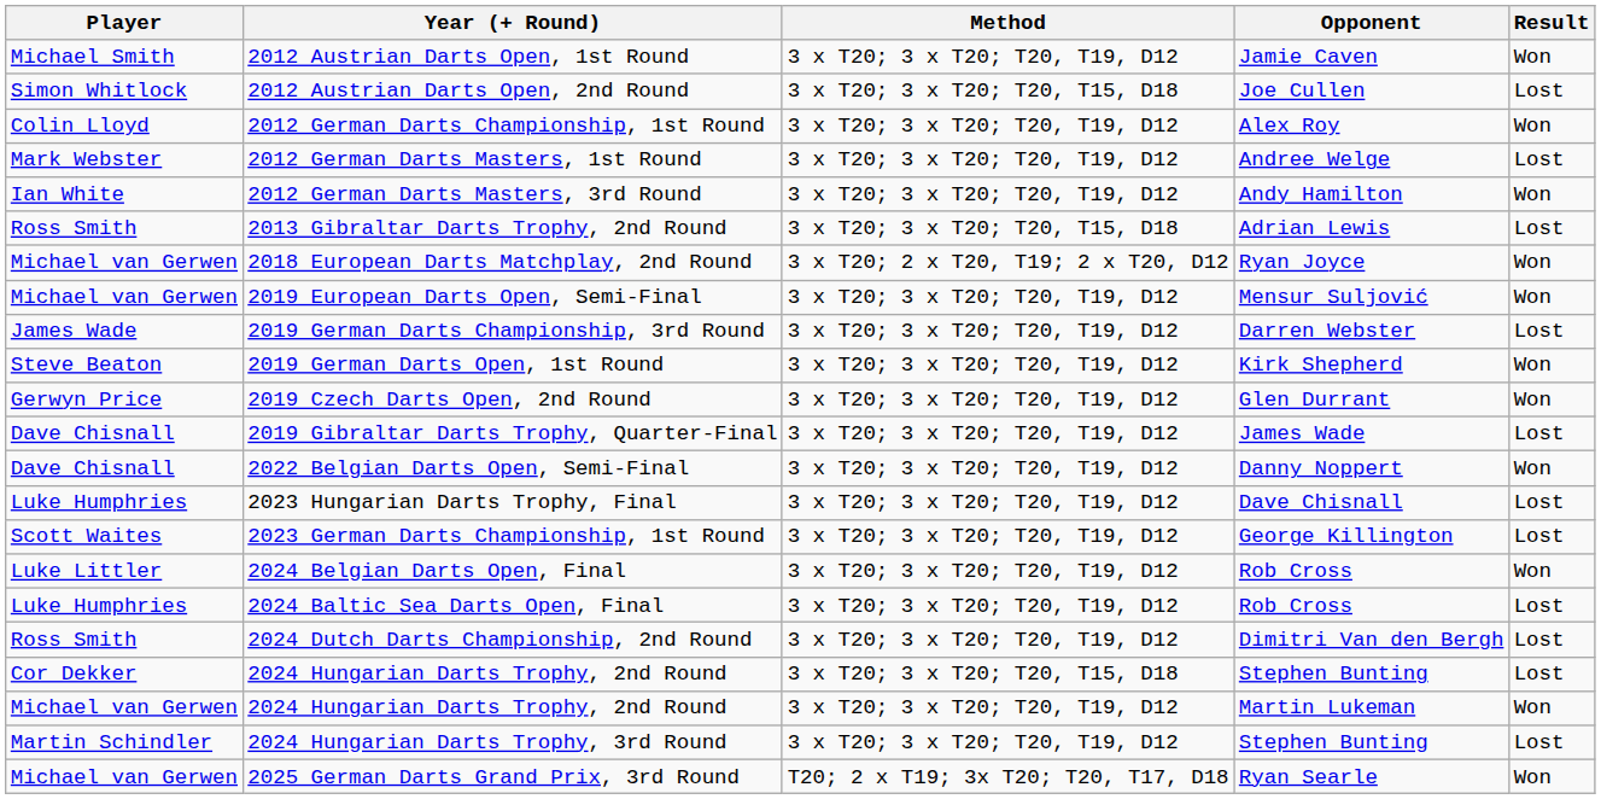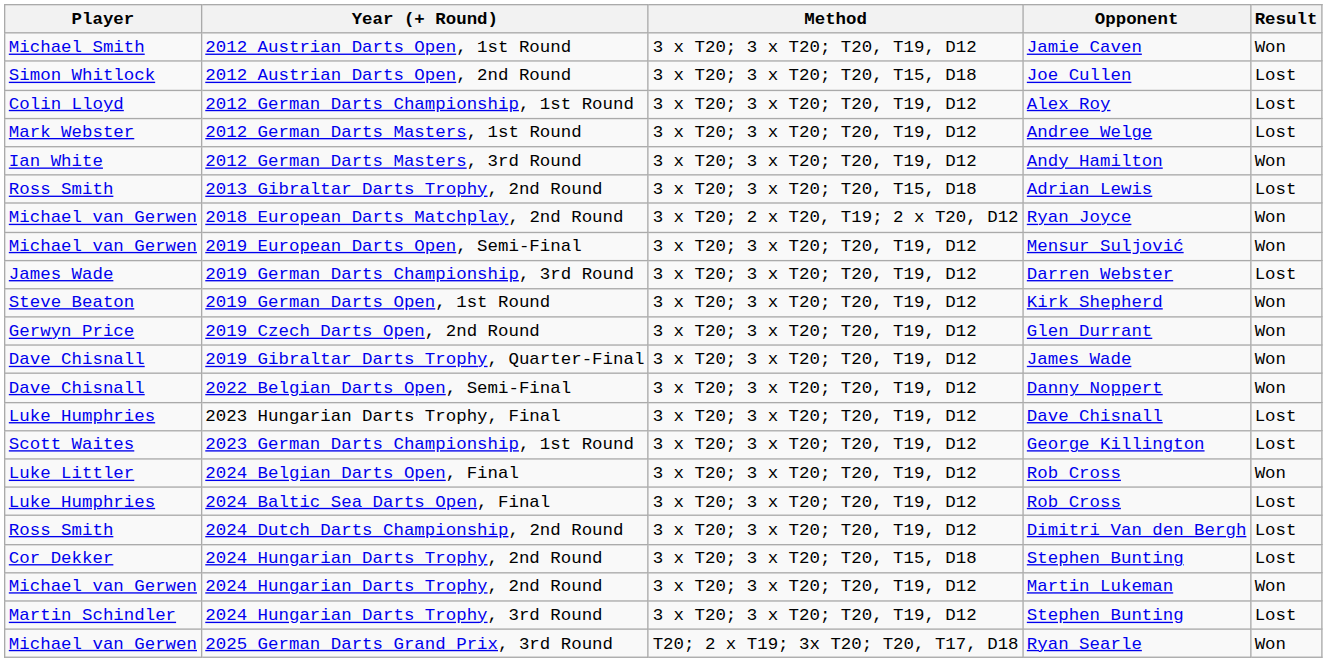2012 German Darts Championship, 1st Round | Result: Won -> Lost
2019 Gibraltar Darts Trophy, Quarter-Final | Result: Lost -> Won
